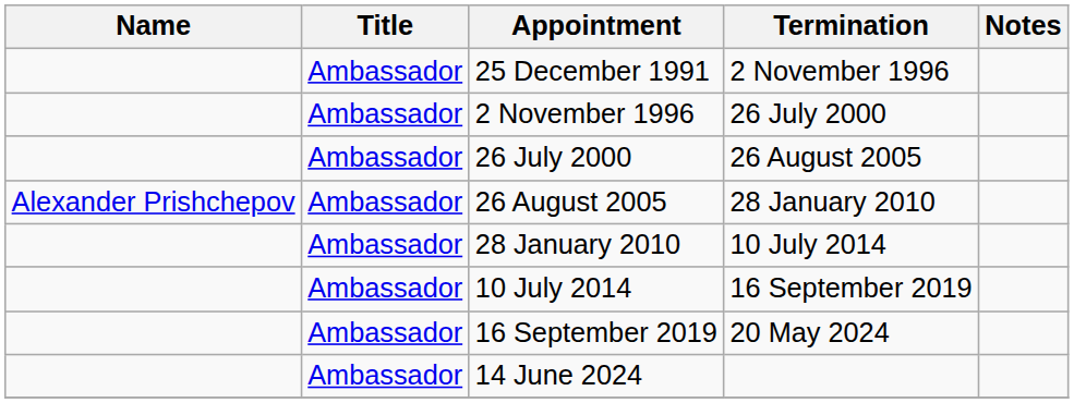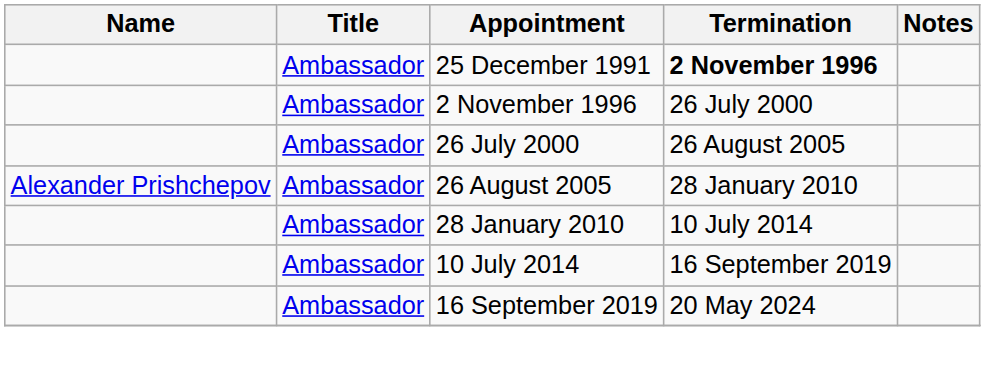25 December 1991 | Termination: normal -> bold
- row: Ambassador | 14 June 2024
